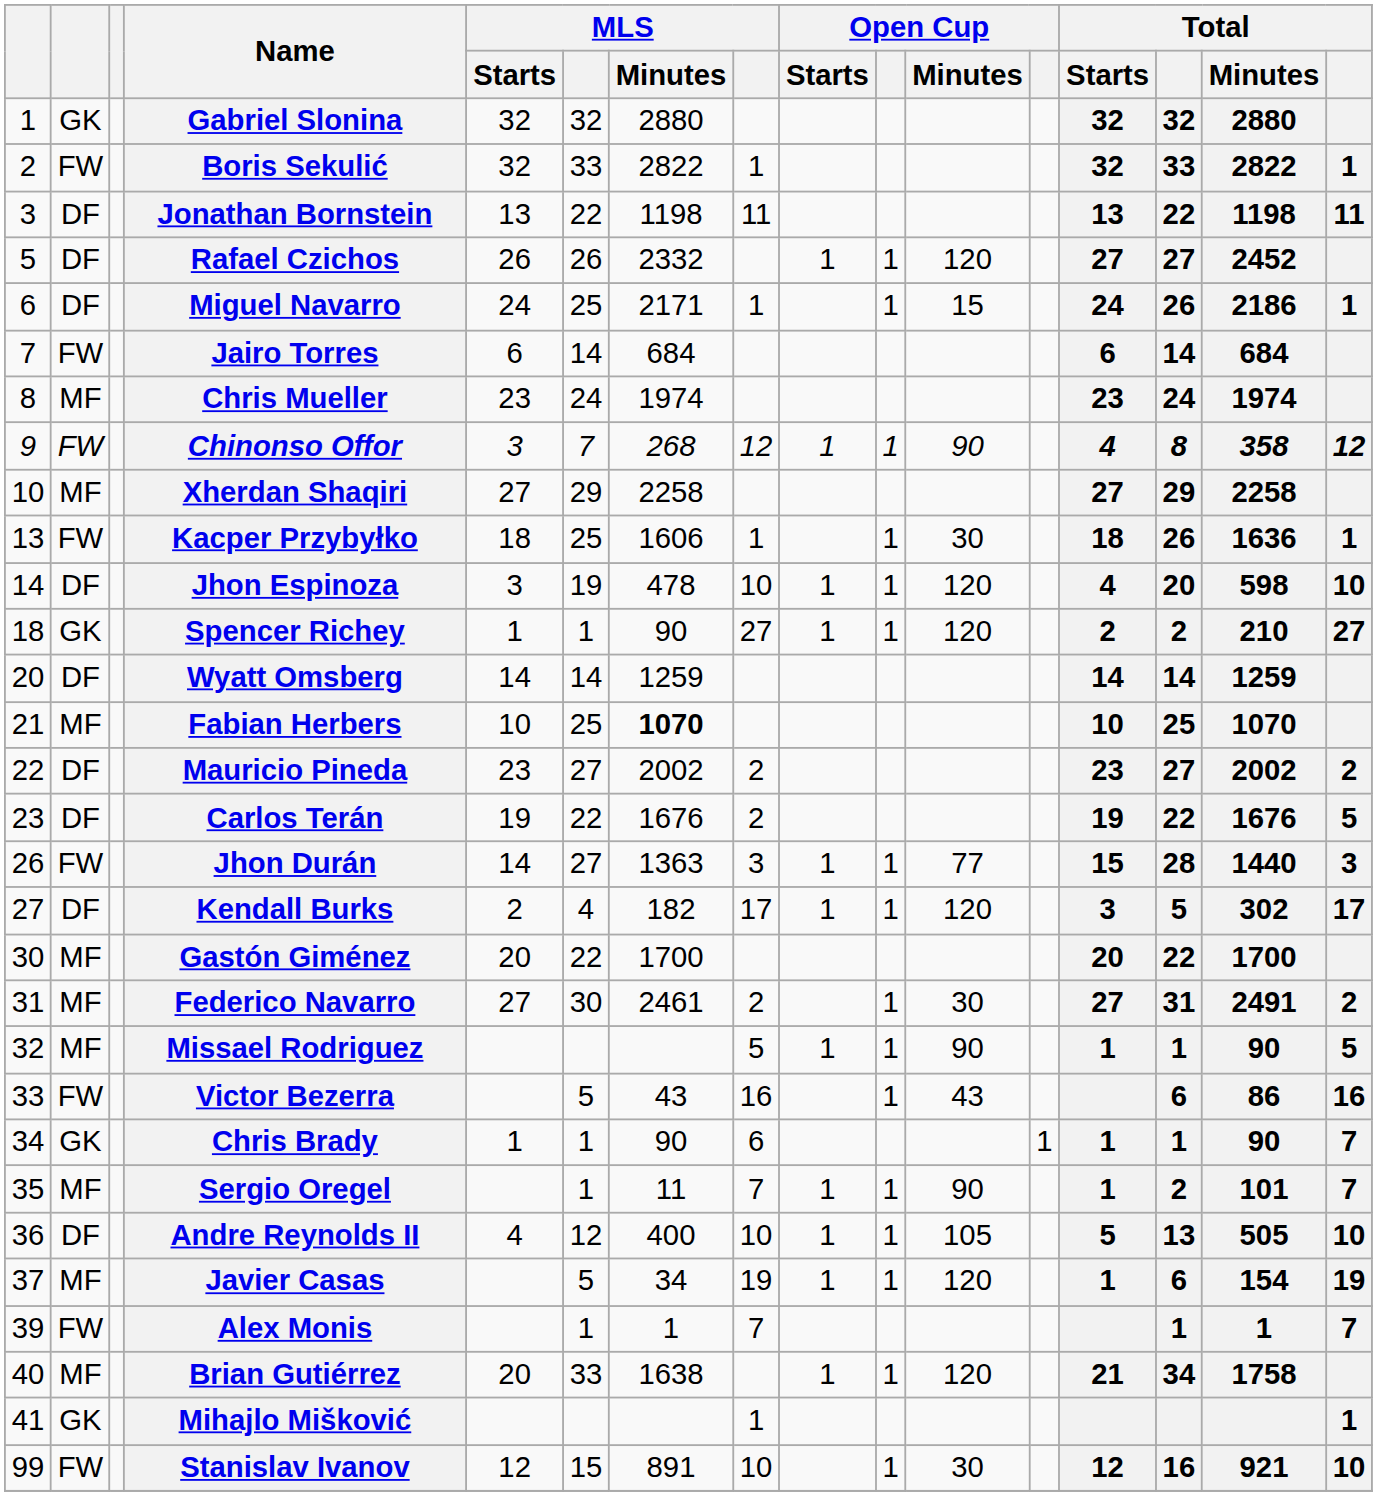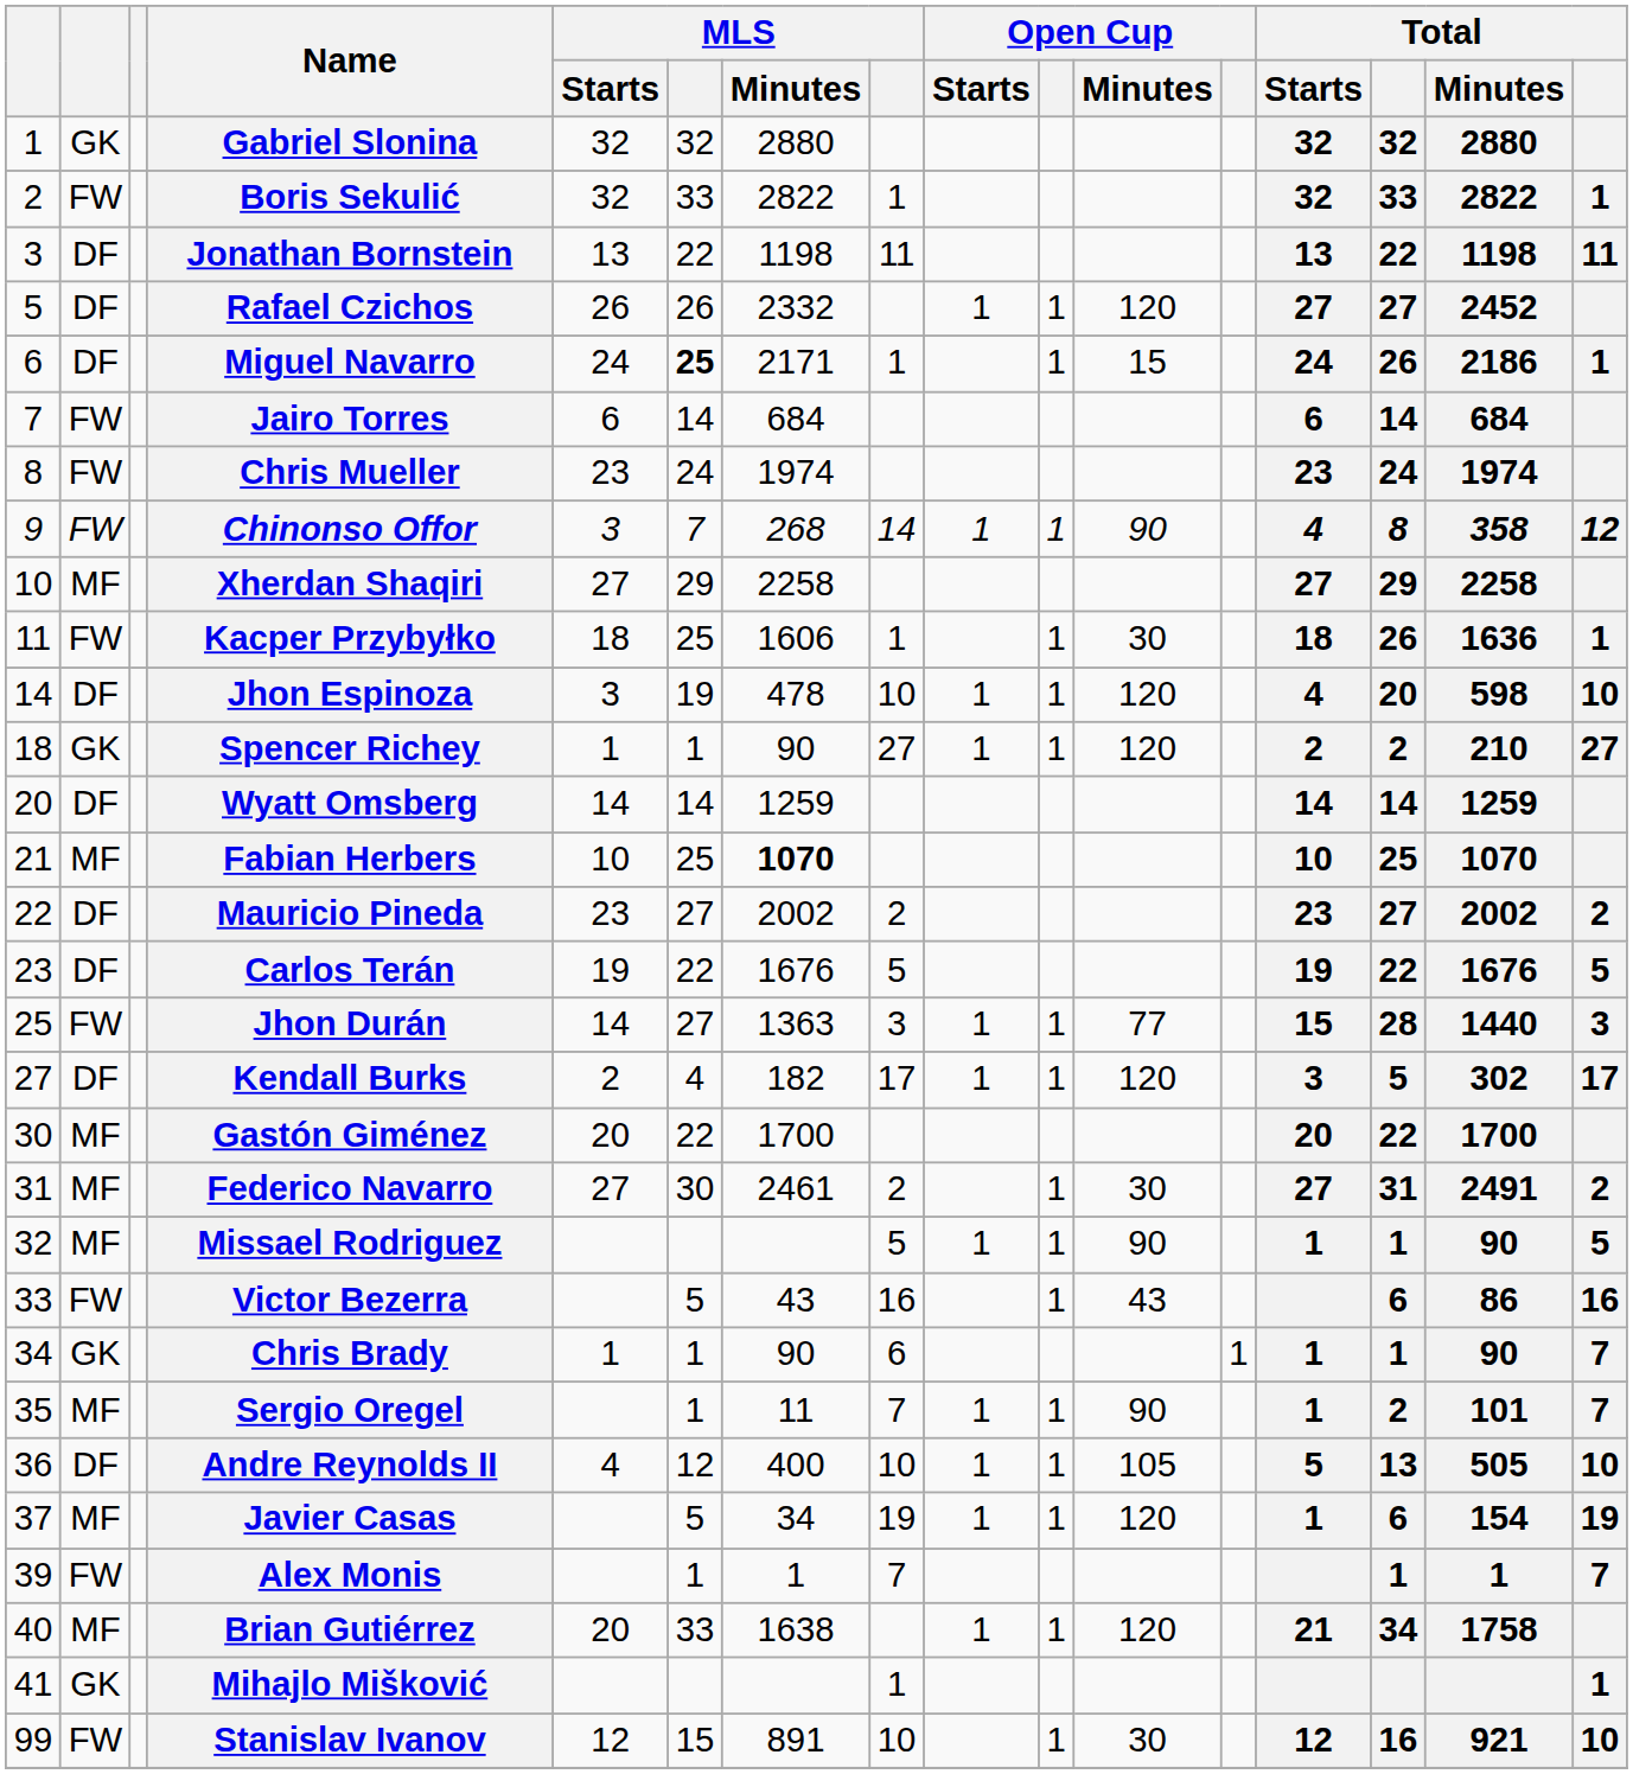Miguel Navarro | column 6: normal -> bold
Chris Mueller | column 2: MF -> FW
Chinonso Offor | column 8: 12 -> 14
Kacper Przybyłko | column 1: 13 -> 11
Carlos Terán | column 8: 2 -> 5
Jhon Durán | column 1: 26 -> 25
